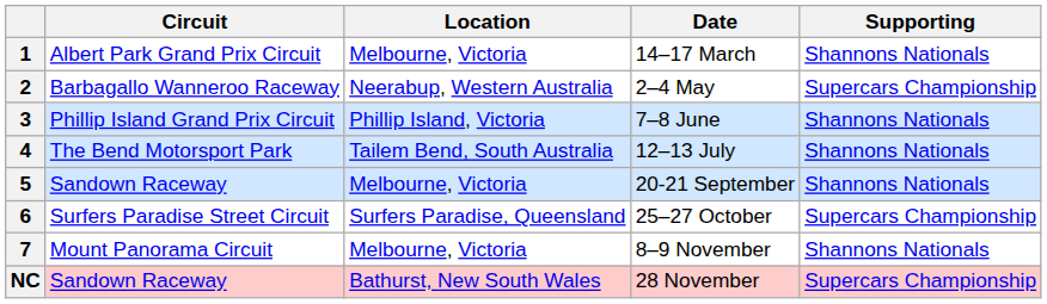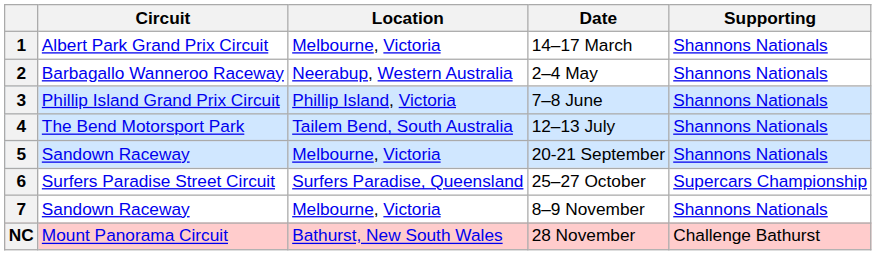2 | Supporting: Supercars Championship -> Shannons Nationals
7 | Circuit: Mount Panorama Circuit -> Sandown Raceway
NC | Circuit: Sandown Raceway -> Mount Panorama Circuit
NC | Supporting: Supercars Championship -> Challenge Bathurst
